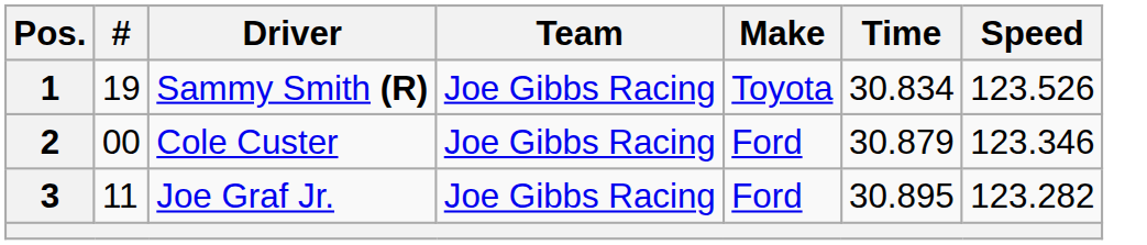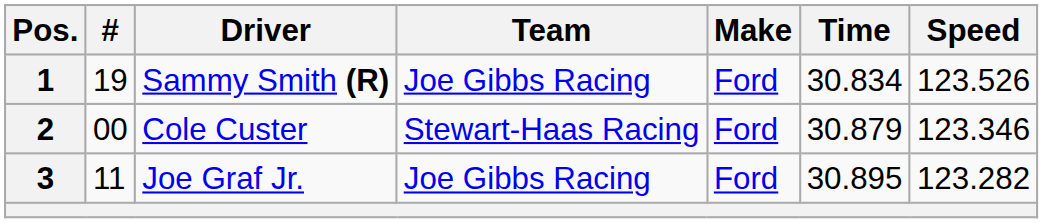1 | Make: Toyota -> Ford
2 | Team: Joe Gibbs Racing -> Stewart-Haas Racing
